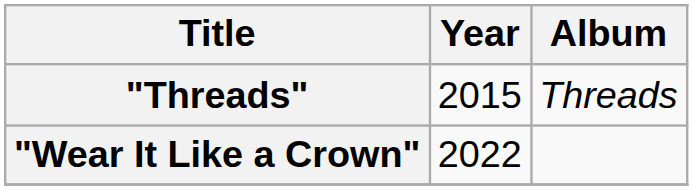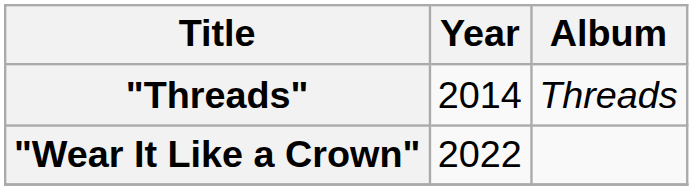"Threads" | Year: 2015 -> 2014
